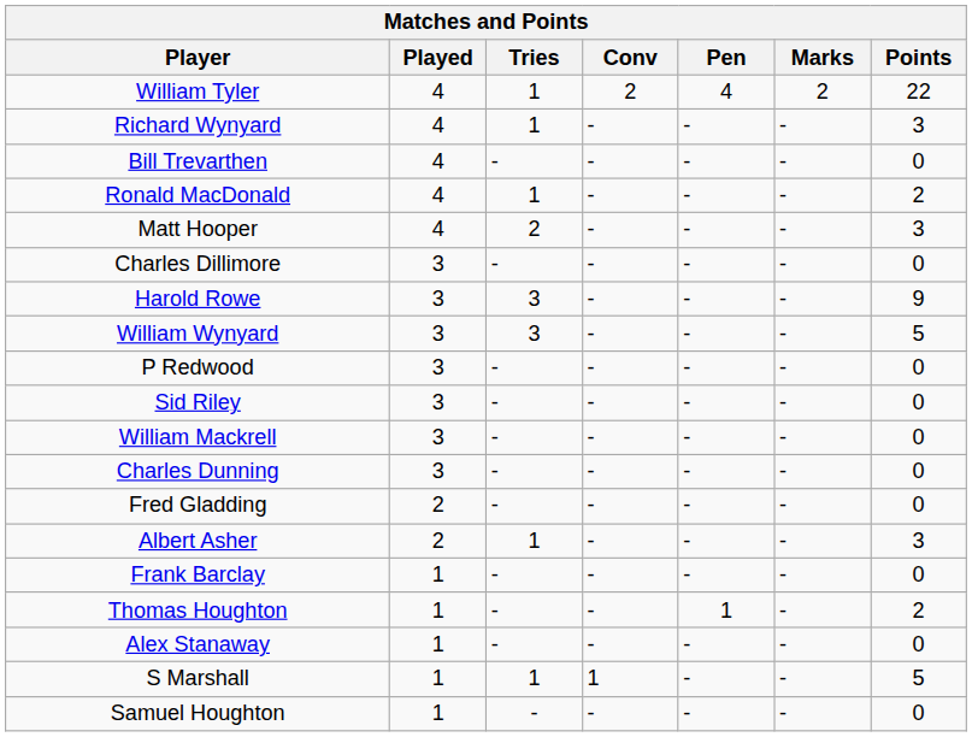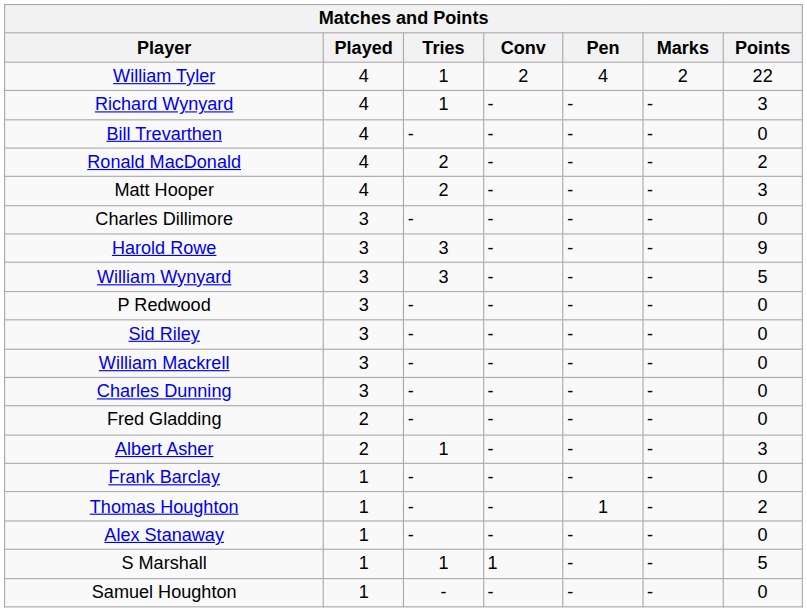Ronald MacDonald | Tries: 1 -> 2
